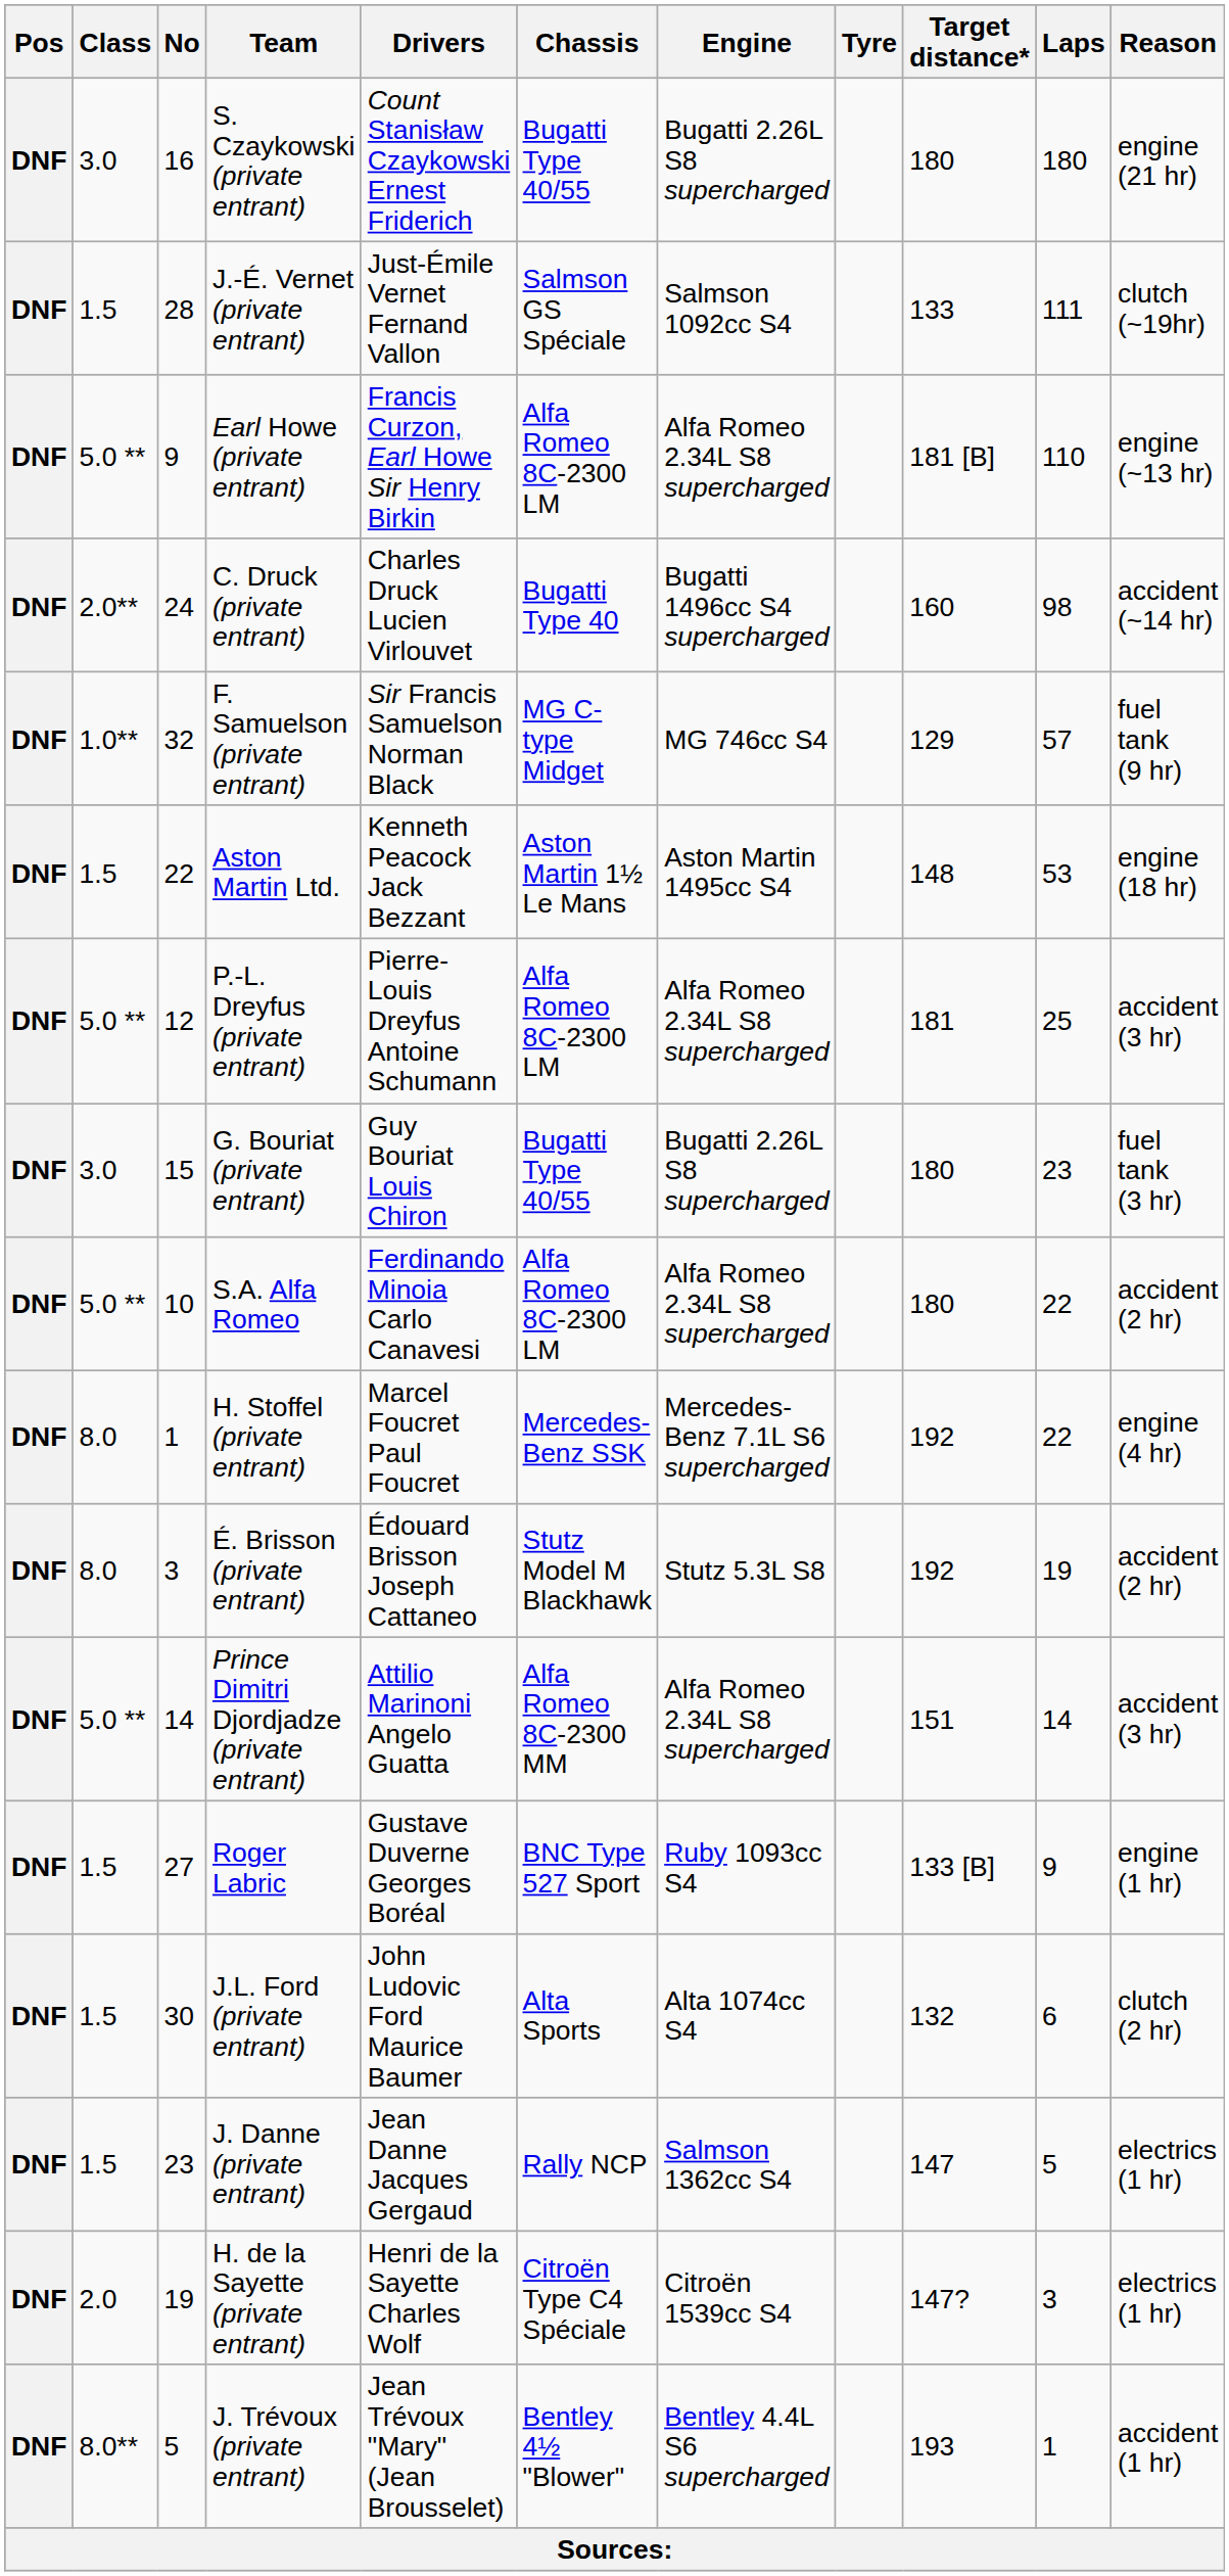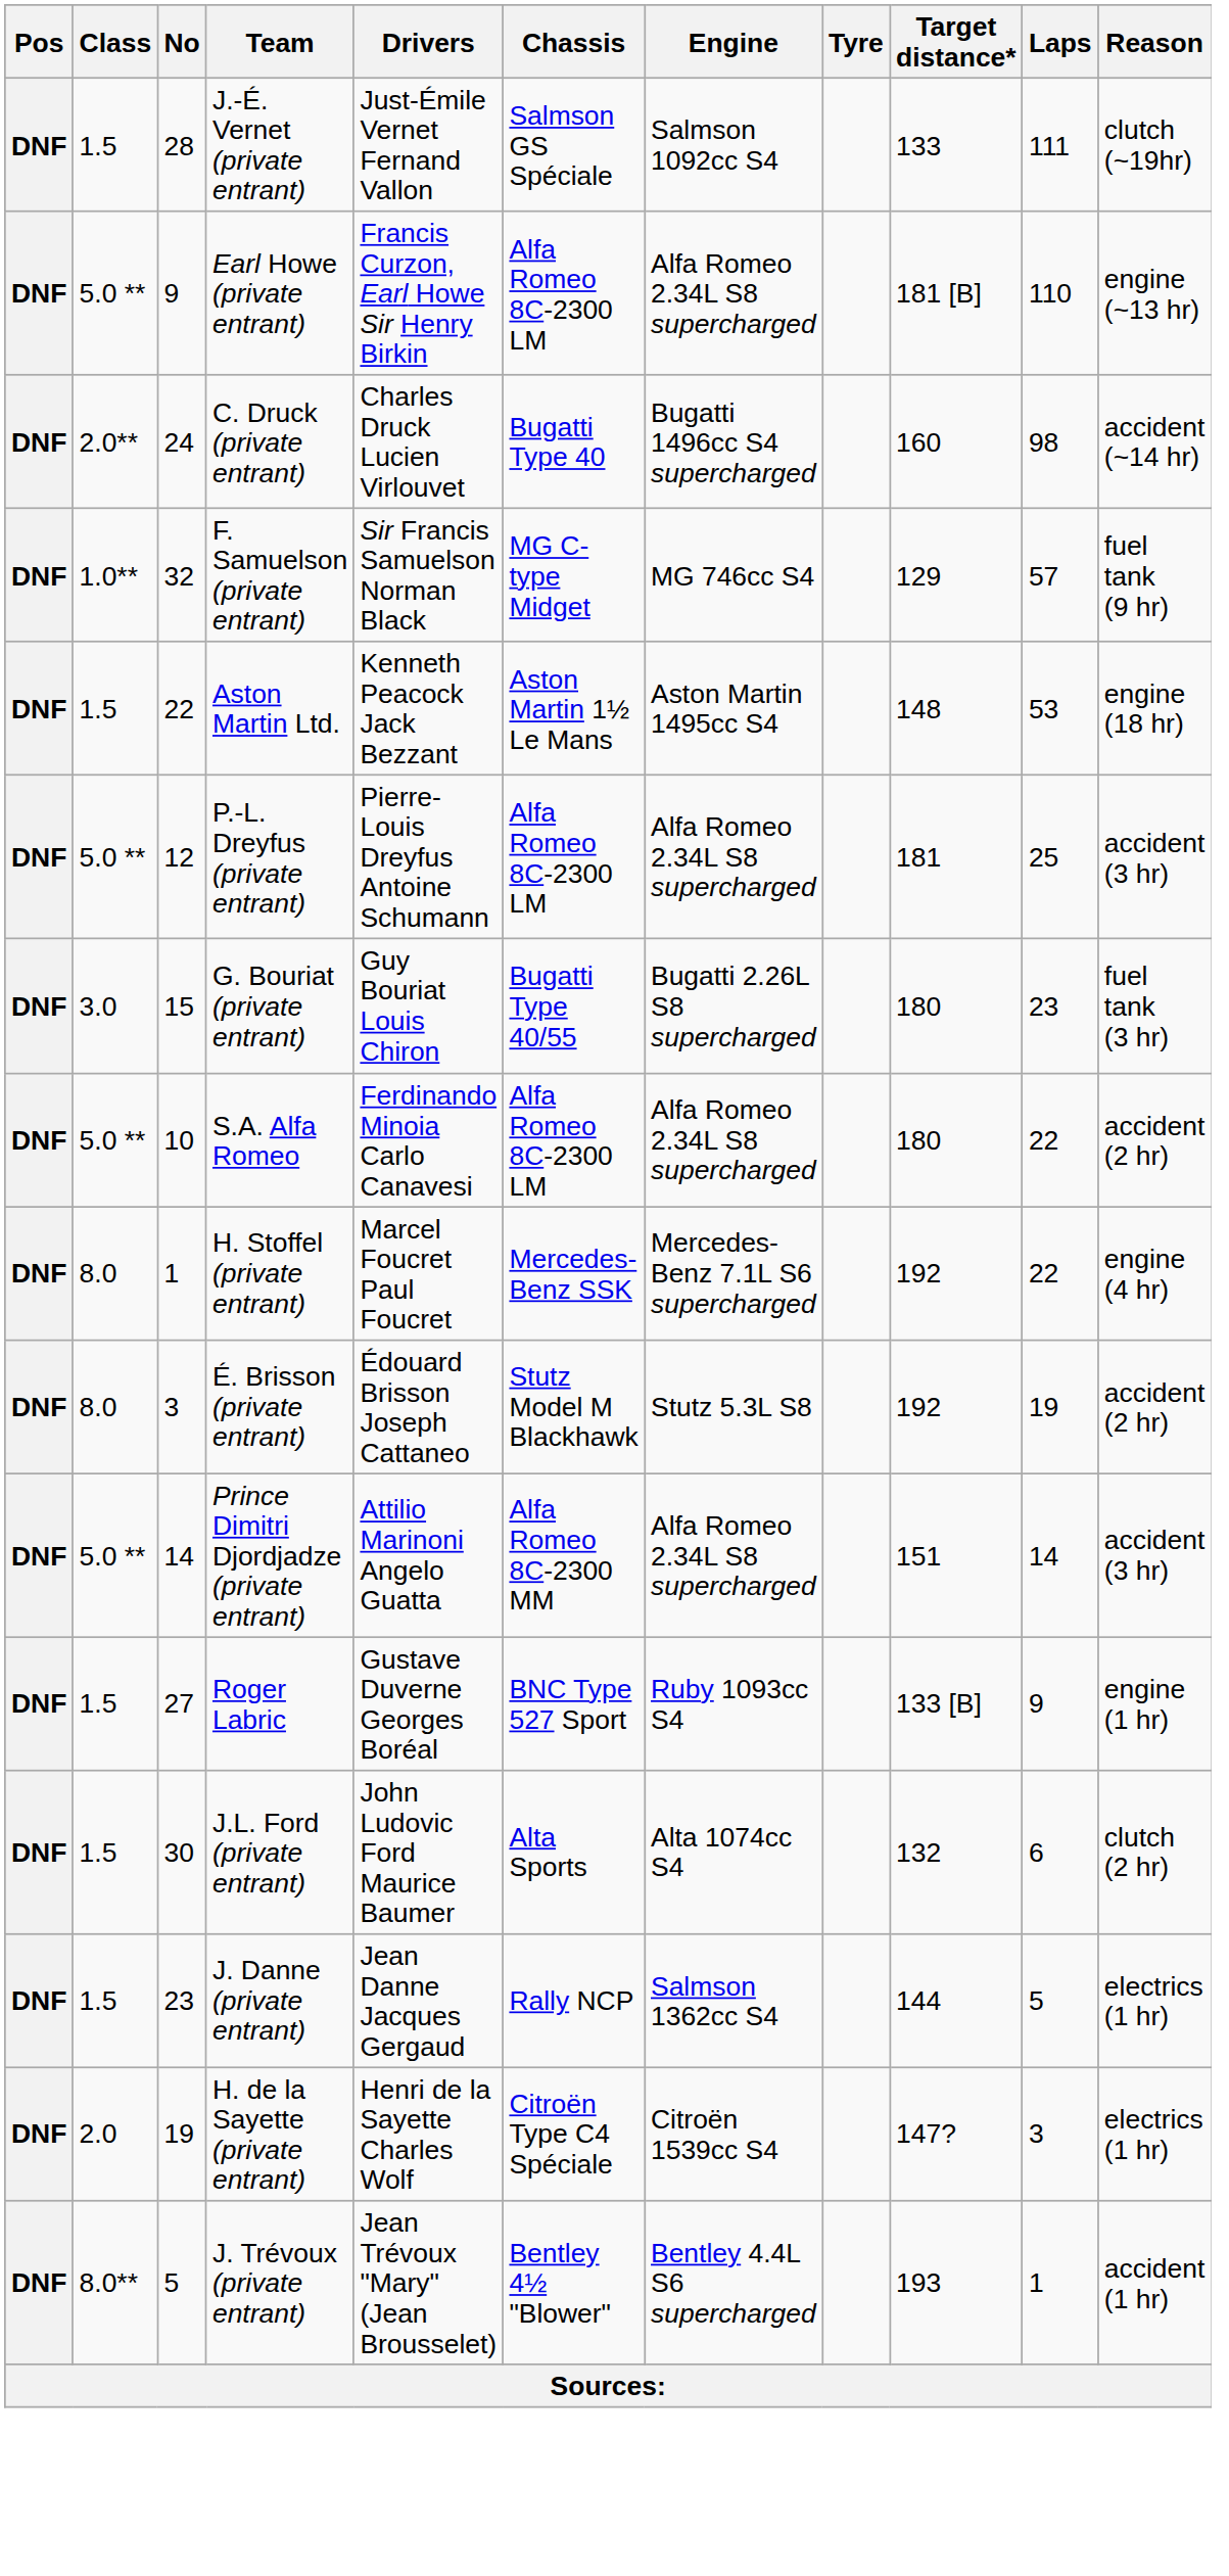- row: DNF | 3.0 | 16 | S. Czaykowski (private entrant) | Count Stanisław Czaykowski Ernest Friderich | Bugatti Type 40/55 | Bugatti 2.26L S8 supercharged | 180 | 180 | engine (21 hr)
J. Danne (private entrant) | Target distance*: 147 -> 144
